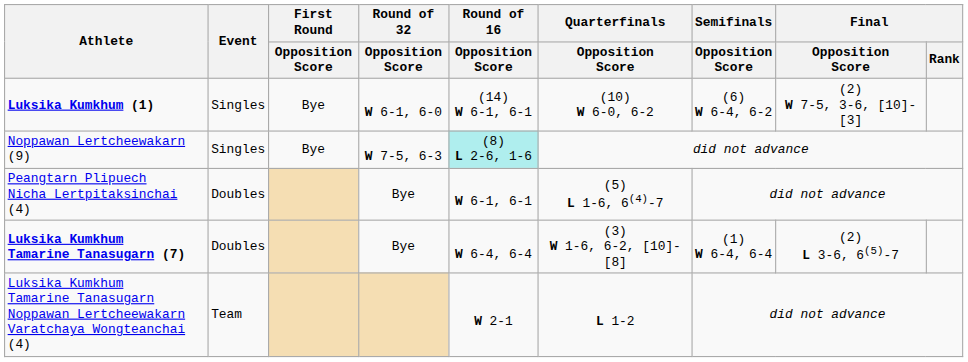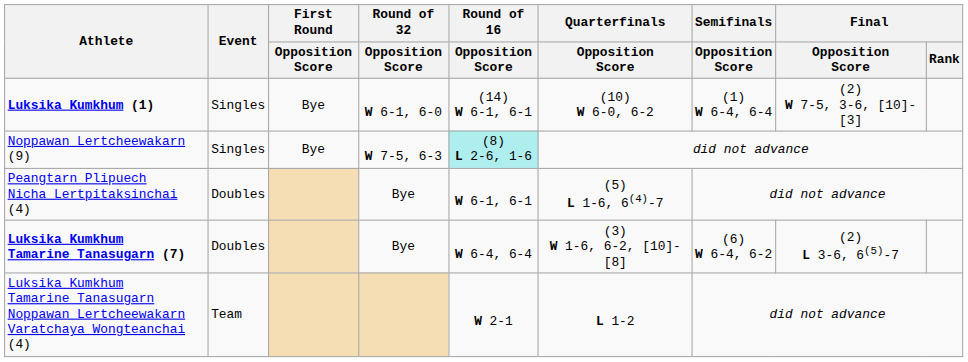Luksika Kumkhum (1) | Semifinals / Opposition Score: (6) W 6-4, 6-2 -> (1) W 6-4, 6-4
Luksika Kumkhum Tamarine Tanasugarn (7) | Semifinals / Opposition Score: (1) W 6-4, 6-4 -> (6) W 6-4, 6-2
